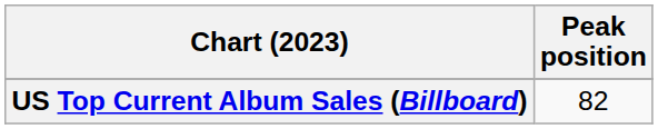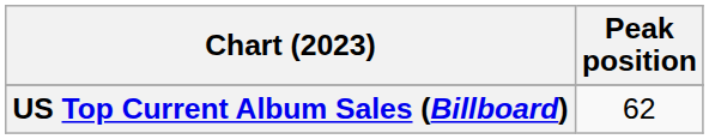US Top Current Album Sales (Billboard) | Peak position: 82 -> 62
